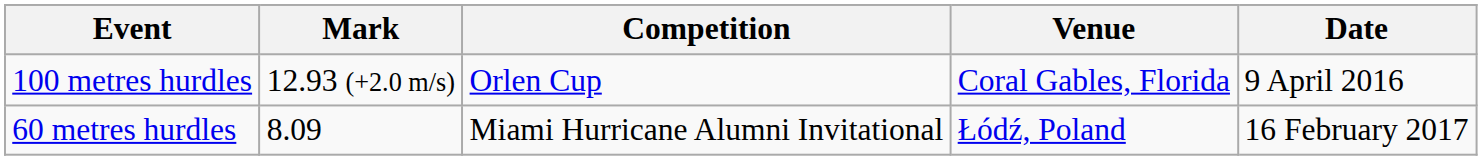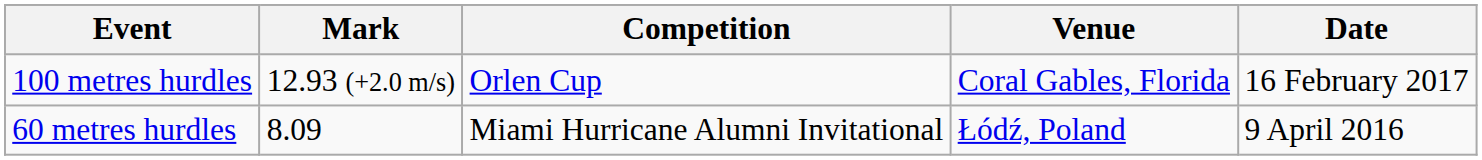100 metres hurdles | Date: 9 April 2016 -> 16 February 2017
60 metres hurdles | Date: 16 February 2017 -> 9 April 2016
